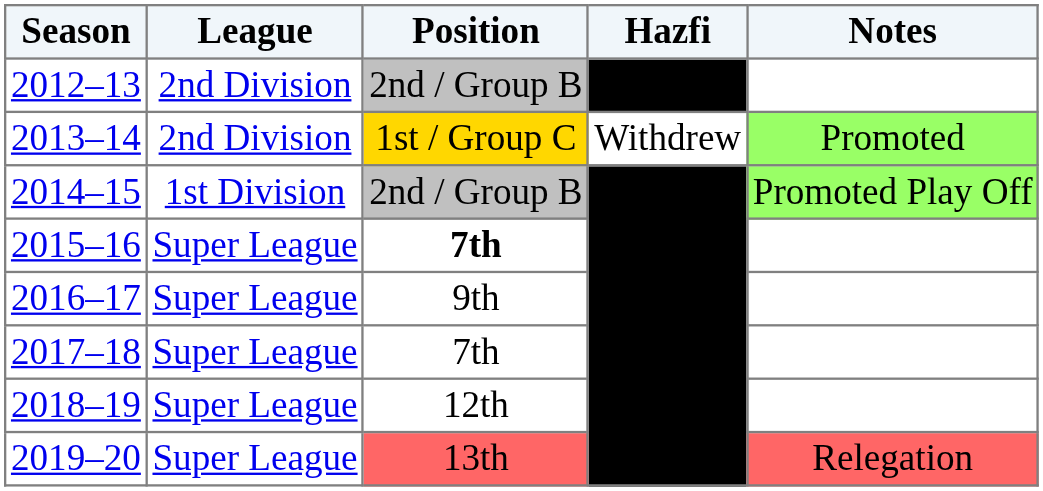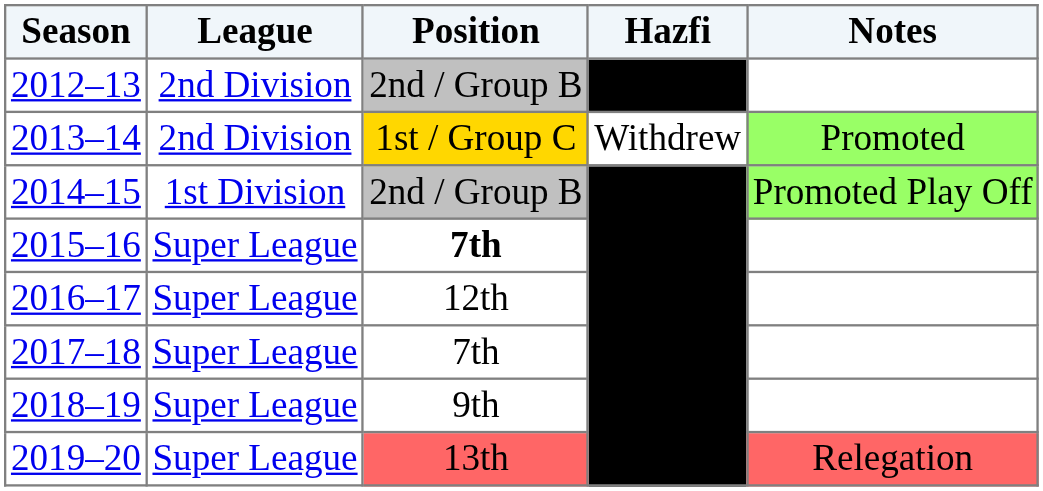2016–17 | Position: 9th -> 12th
2018–19 | Position: 12th -> 9th
